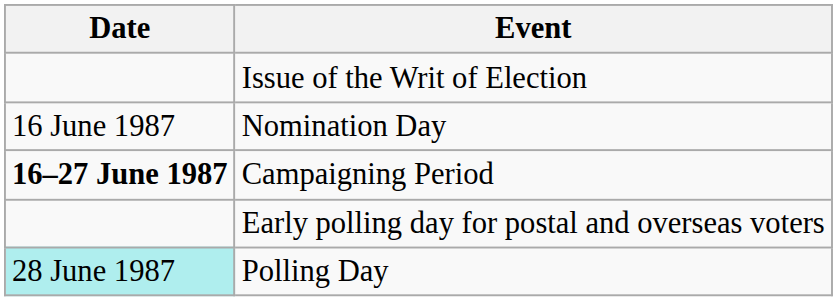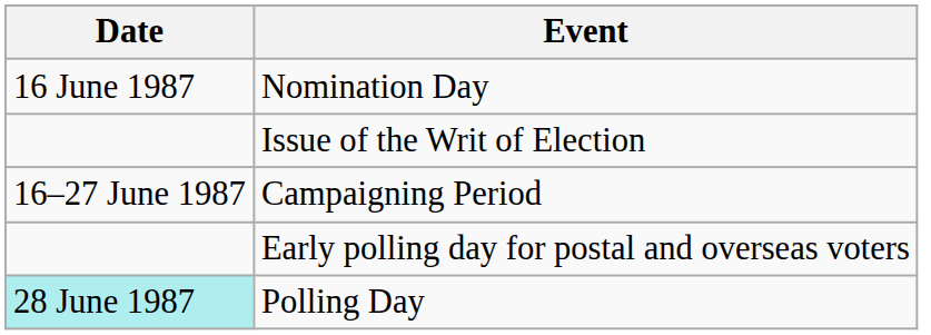rows swapped: Issue of the Writ of Election <-> Nomination Day
Campaigning Period | Date: bold -> normal
